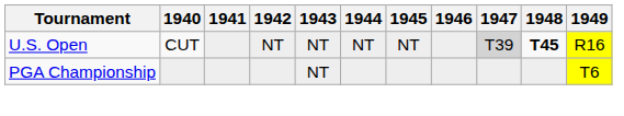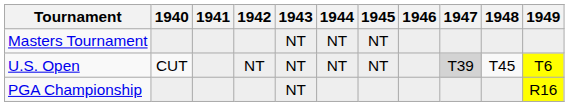+ row: Masters Tournament | NT | NT | NT
U.S. Open | 1948: bold -> normal
U.S. Open | 1949: R16 -> T6
PGA Championship | 1949: T6 -> R16
